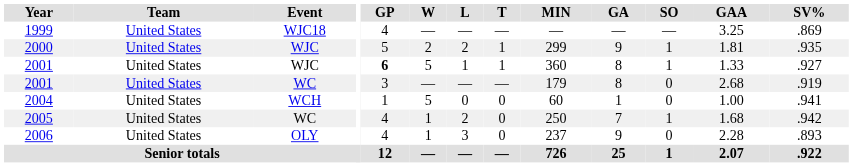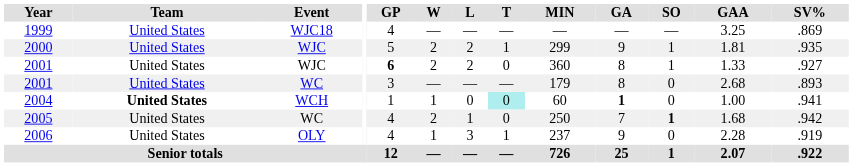2001 / WJC | W: 5 -> 2
2001 / WJC | L: 1 -> 2
2001 / WJC | T: 1 -> 0
2001 / WC | SV%: .919 -> .893
2004 | Team: normal -> bold
2004 | W: 5 -> 1
2004 | T: no background -> paleturquoise background
2004 | GA: normal -> bold
2005 | W: 1 -> 2
2005 | L: 2 -> 1
2005 | SO: normal -> bold
2006 | T: 0 -> 1
2006 | SV%: .893 -> .919
